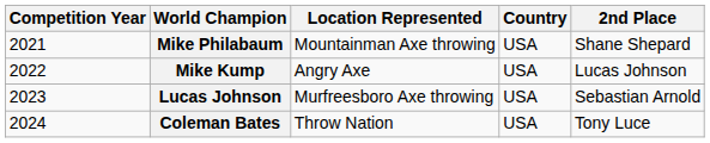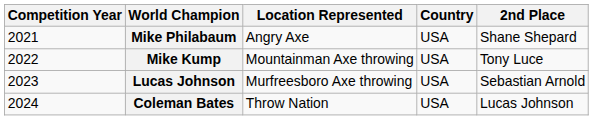Mike Philabaum | Location Represented: Mountainman Axe throwing -> Angry Axe
Mike Kump | Location Represented: Angry Axe -> Mountainman Axe throwing
Mike Kump | 2nd Place: Lucas Johnson -> Tony Luce
Coleman Bates | 2nd Place: Tony Luce -> Lucas Johnson
